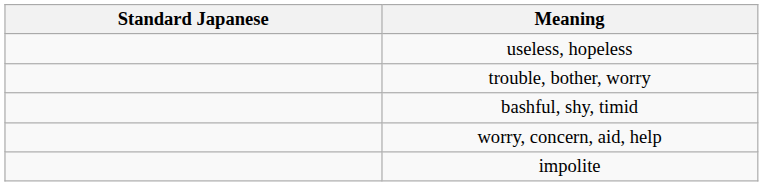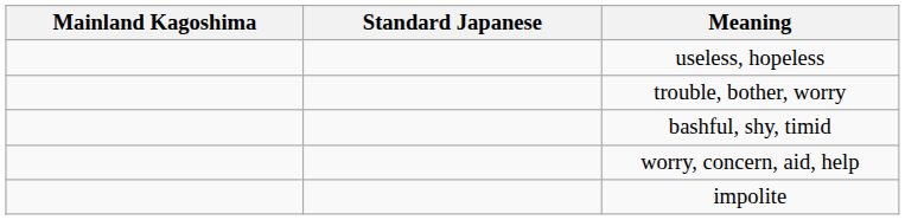+ column: Mainland Kagoshima
